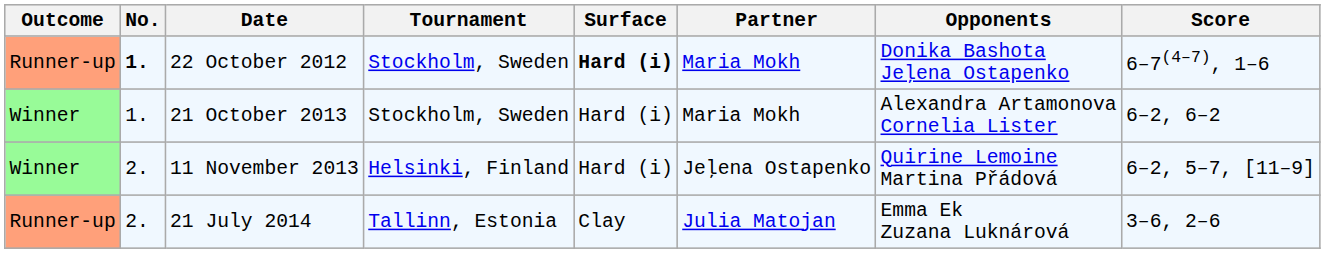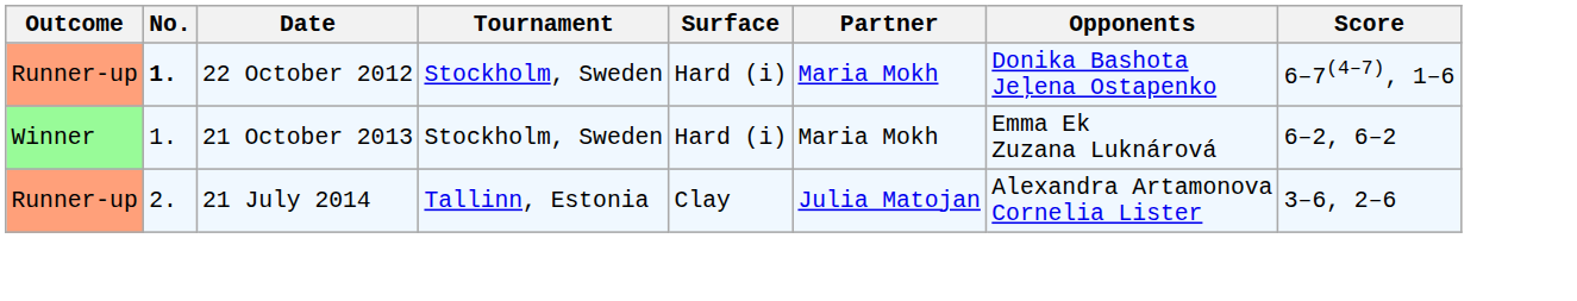22 October 2012 | Surface: bold -> normal
21 October 2013 | Opponents: Alexandra Artamonova Cornelia Lister -> Emma Ek Zuzana Luknárová
- row: Winner | 2. | 11 November 2013 | Helsinki, Finland | Hard (i) | Jeļena Ostapenko | Quirine Lemoine Martina Přádová | 6–2, 5–7, [11–9]
21 July 2014 | Opponents: Emma Ek Zuzana Luknárová -> Alexandra Artamonova Cornelia Lister
